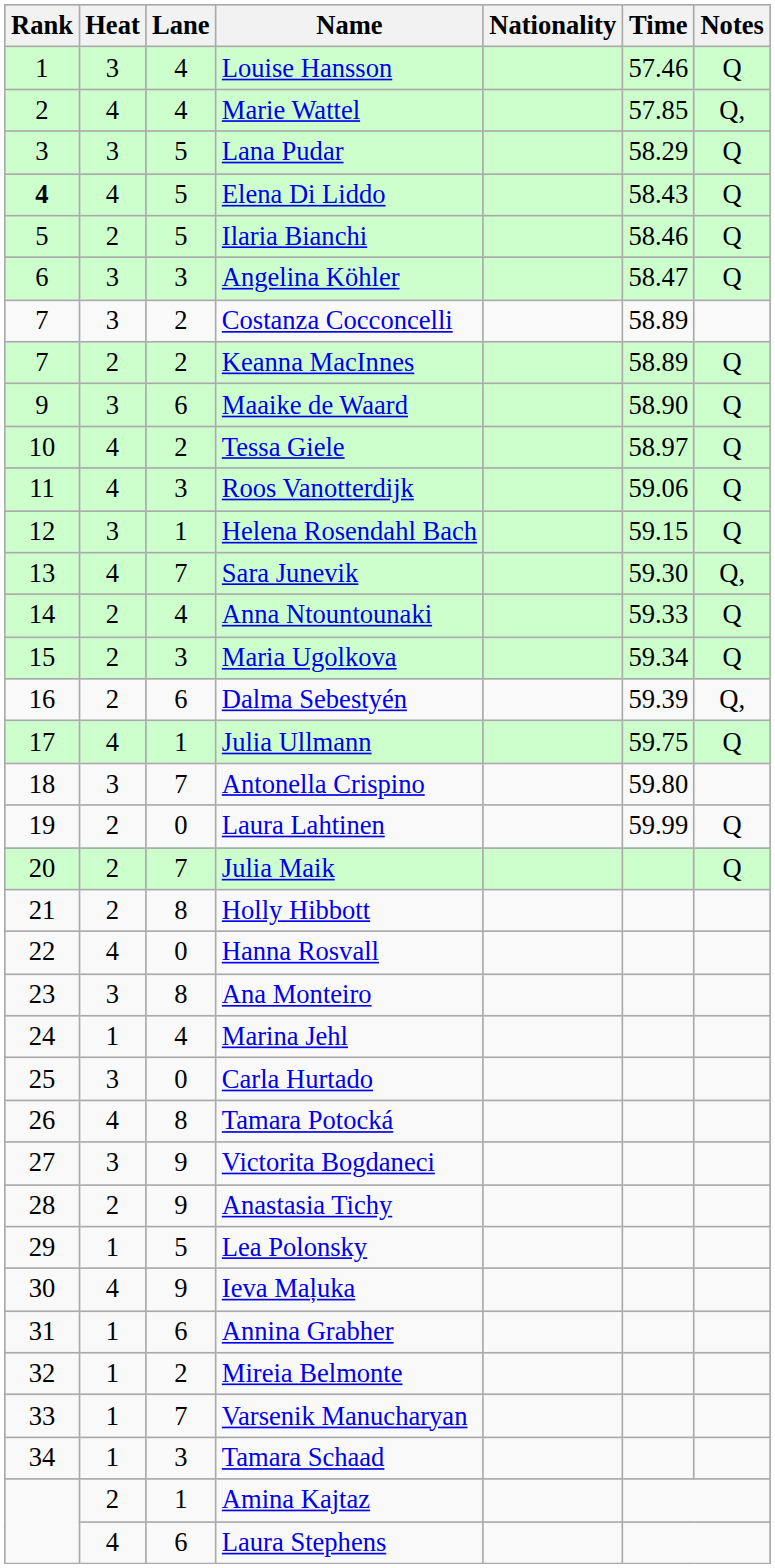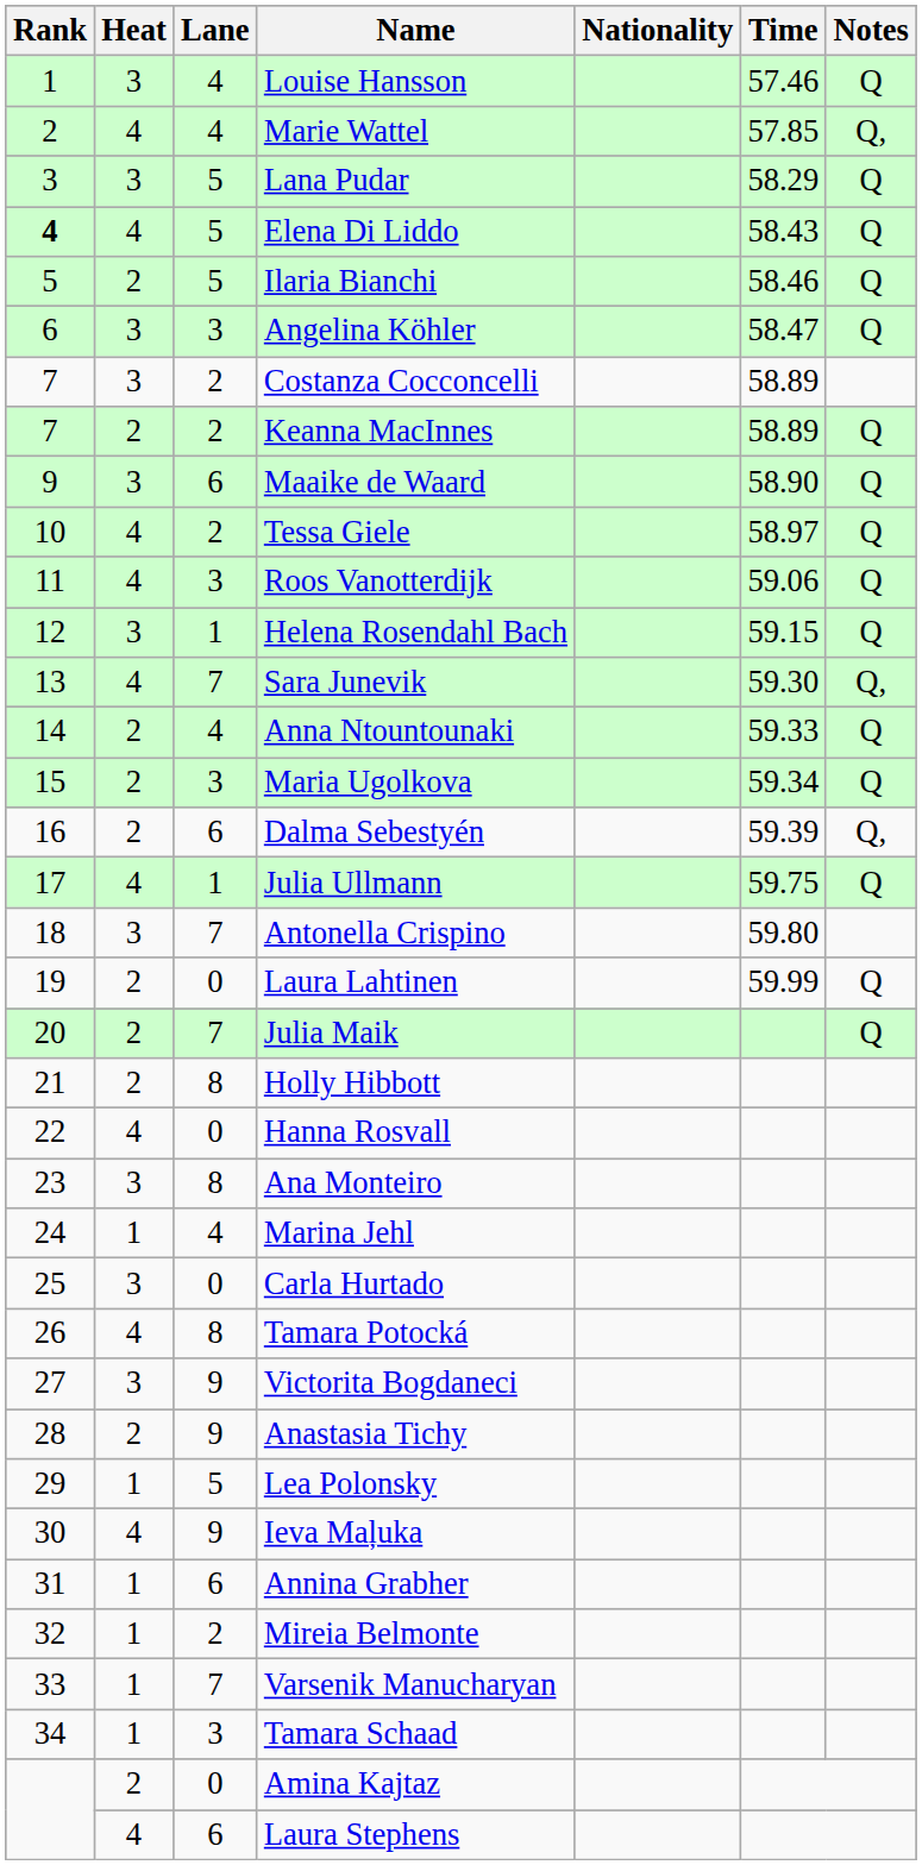Amina Kajtaz | Lane: 1 -> 0
